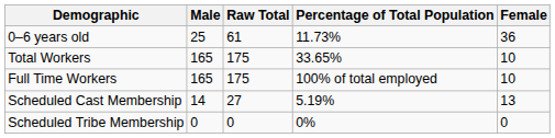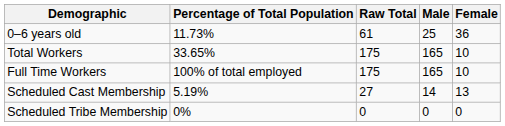columns swapped: Percentage of Total Population <-> Male
